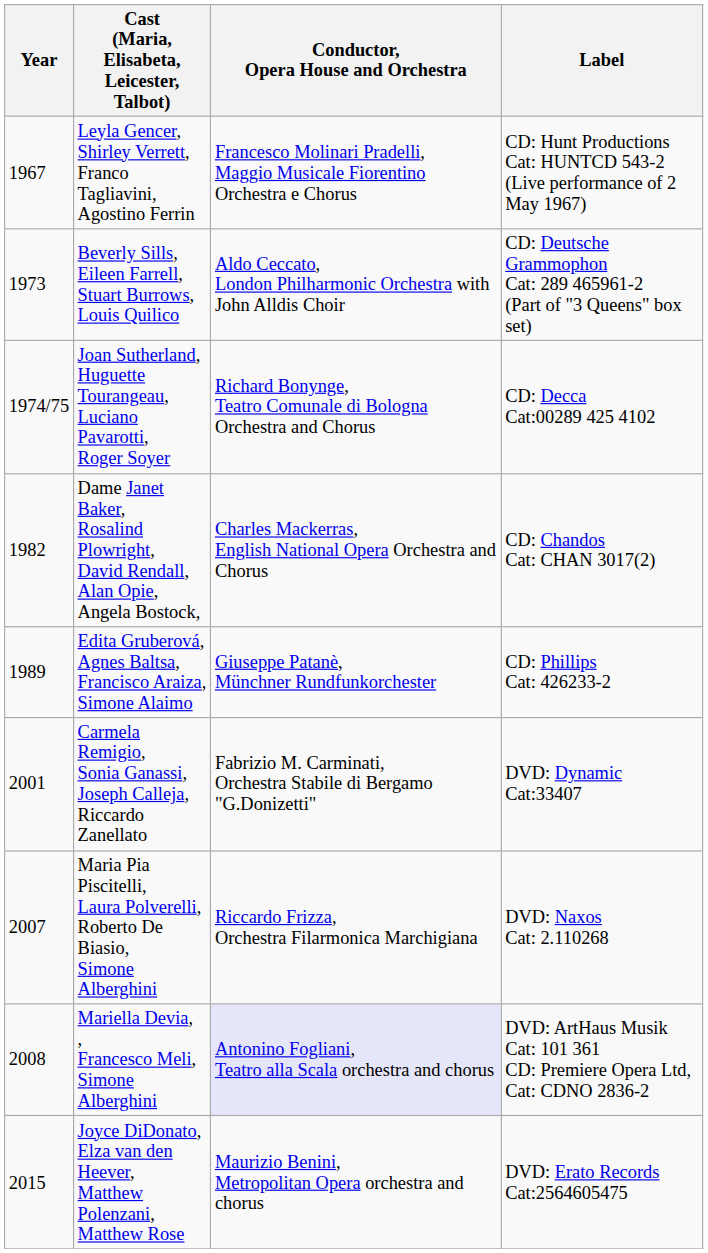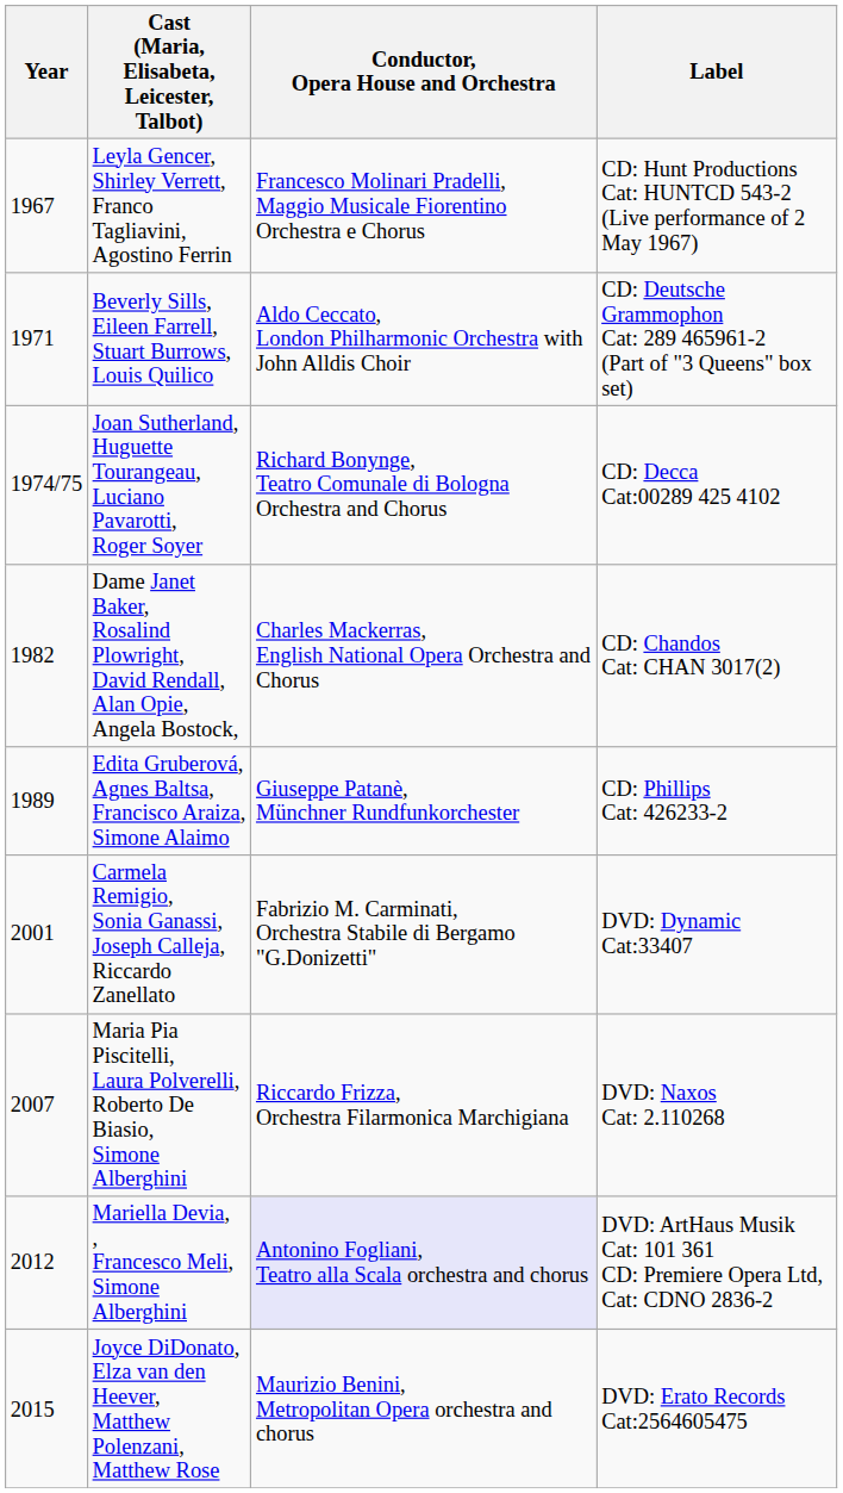Beverly Sills, Eileen Farrell, Stuart Burrows, Louis Quilico | Year: 1973 -> 1971
Mariella Devia, , Francesco Meli, Simone Alberghini | Year: 2008 -> 2012
